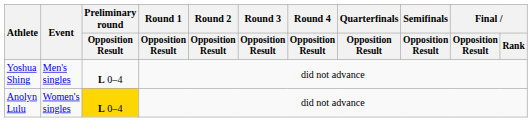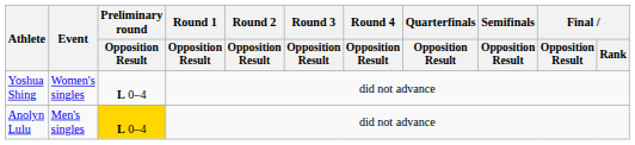Yoshua Shing | Event: Men's singles -> Women's singles
Anolyn Lulu | Event: Women's singles -> Men's singles
